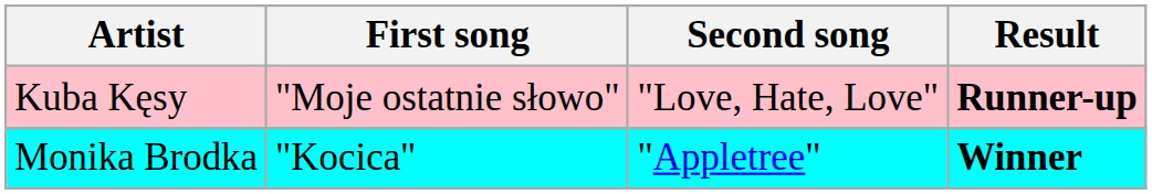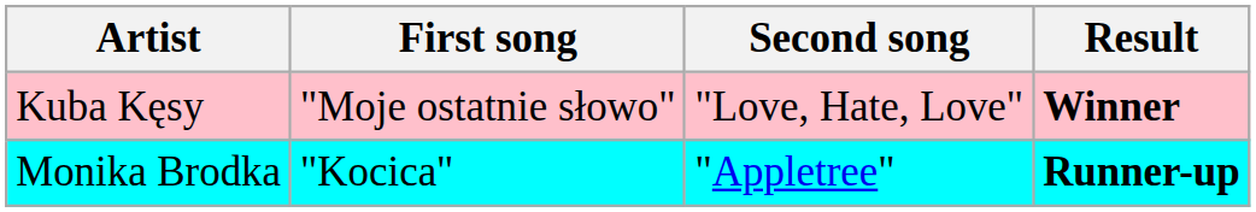Kuba Kęsy | Result: Runner-up -> Winner
Monika Brodka | Result: Winner -> Runner-up
